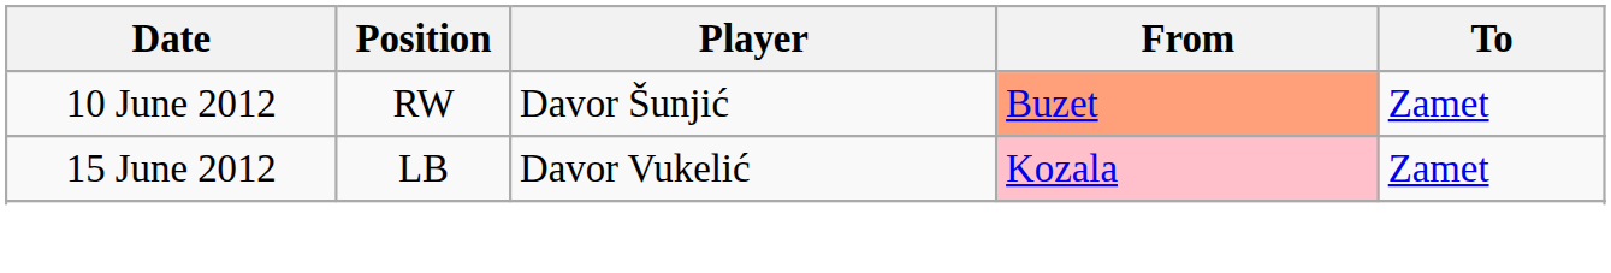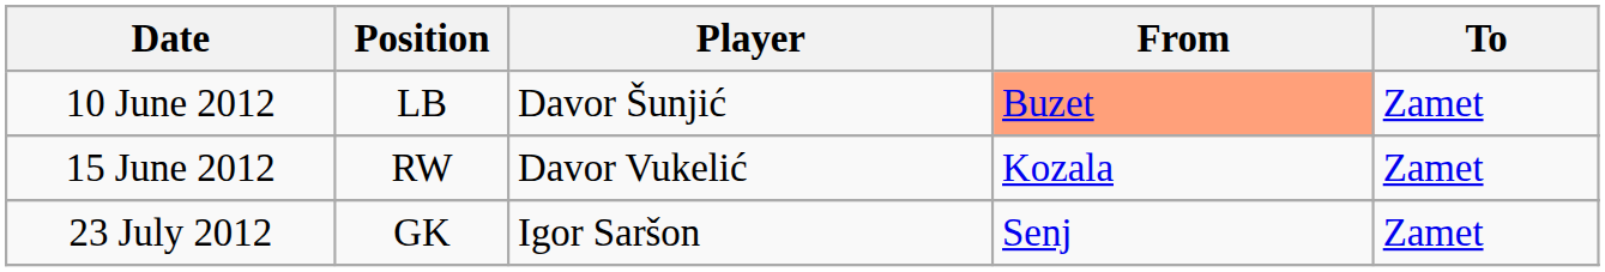10 June 2012 | Position: RW -> LB
15 June 2012 | Position: LB -> RW
15 June 2012 | From: pink background -> no background
+ row: 23 July 2012 | GK | Igor Saršon | Senj | Zamet
